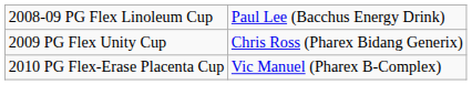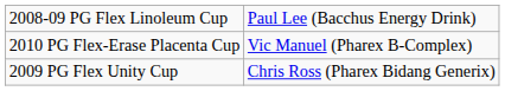rows swapped: 2009 PG Flex Unity Cup <-> 2010 PG Flex-Erase Placenta Cup
